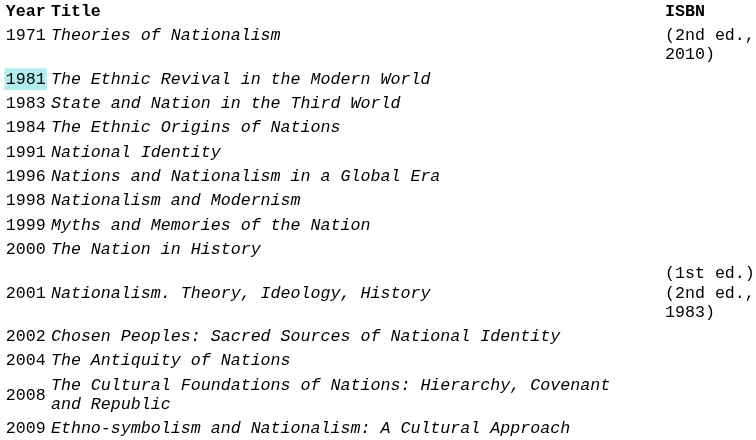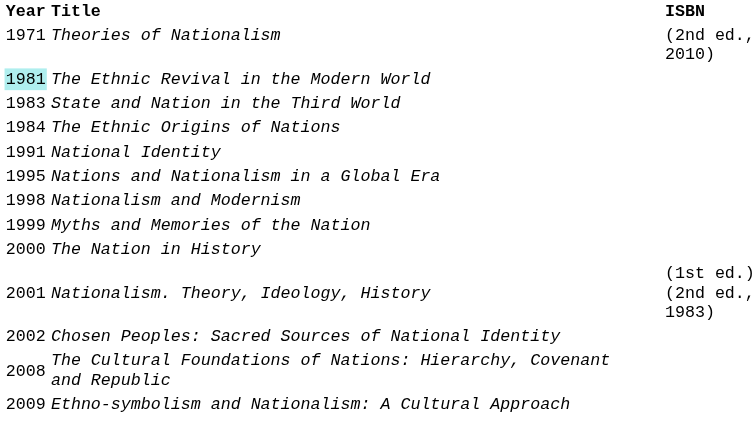Nations and Nationalism in a Global Era | Year: 1996 -> 1995
- row: 2004 | The Antiquity of Nations
